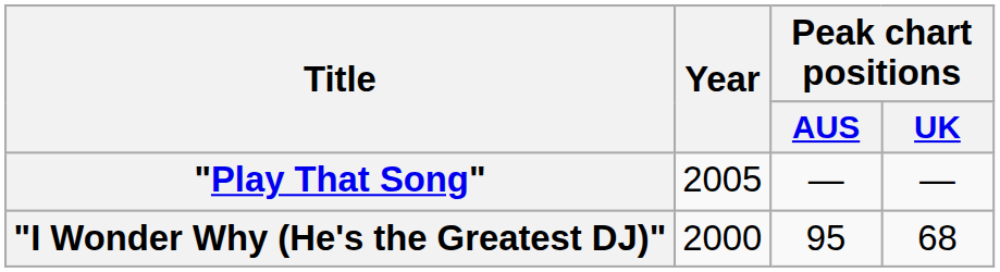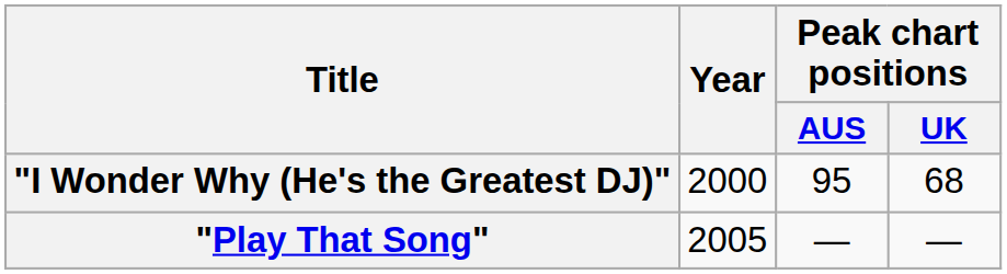rows swapped: "I Wonder Why (He's the Greatest DJ)" <-> "Play That Song"
